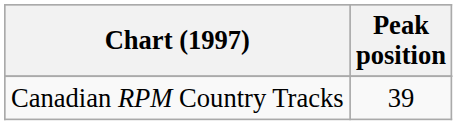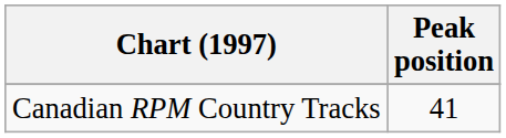Canadian RPM Country Tracks | Peak position: 39 -> 41
